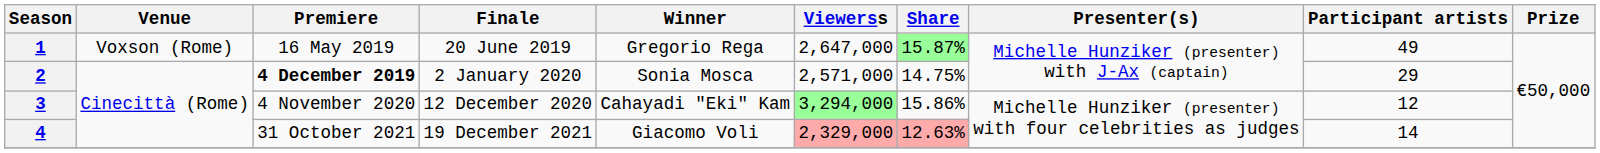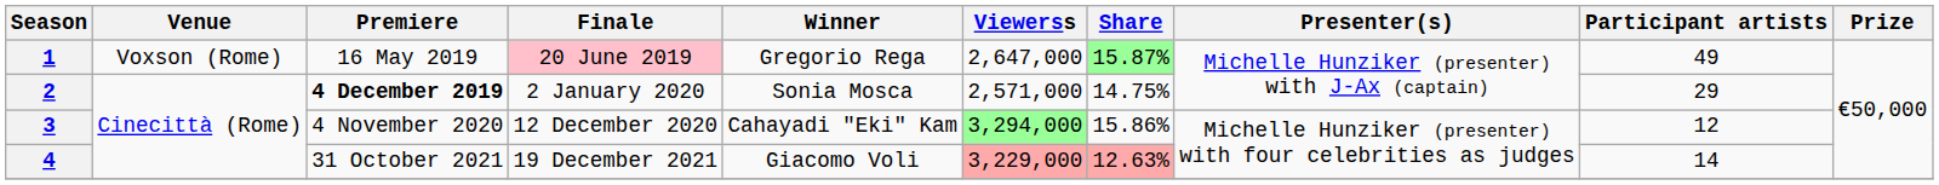1 | Finale: no background -> pink background
4 | Viewerss: 2,329,000 -> 3,229,000
